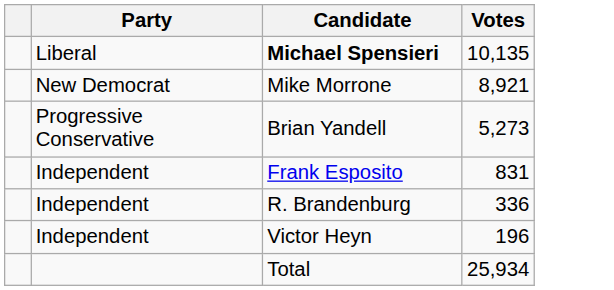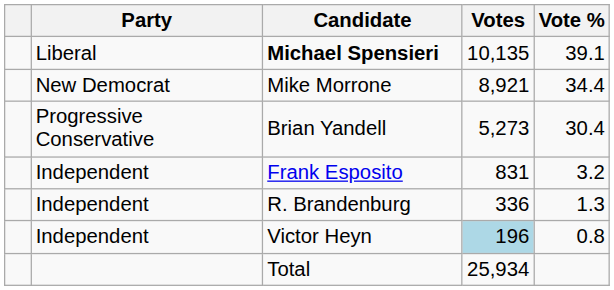+ column: Vote % | 39.1 | 34.4 | 30.4 | 3.2 | 1.3 | 0.8
Victor Heyn | Votes: no background -> lightblue background
